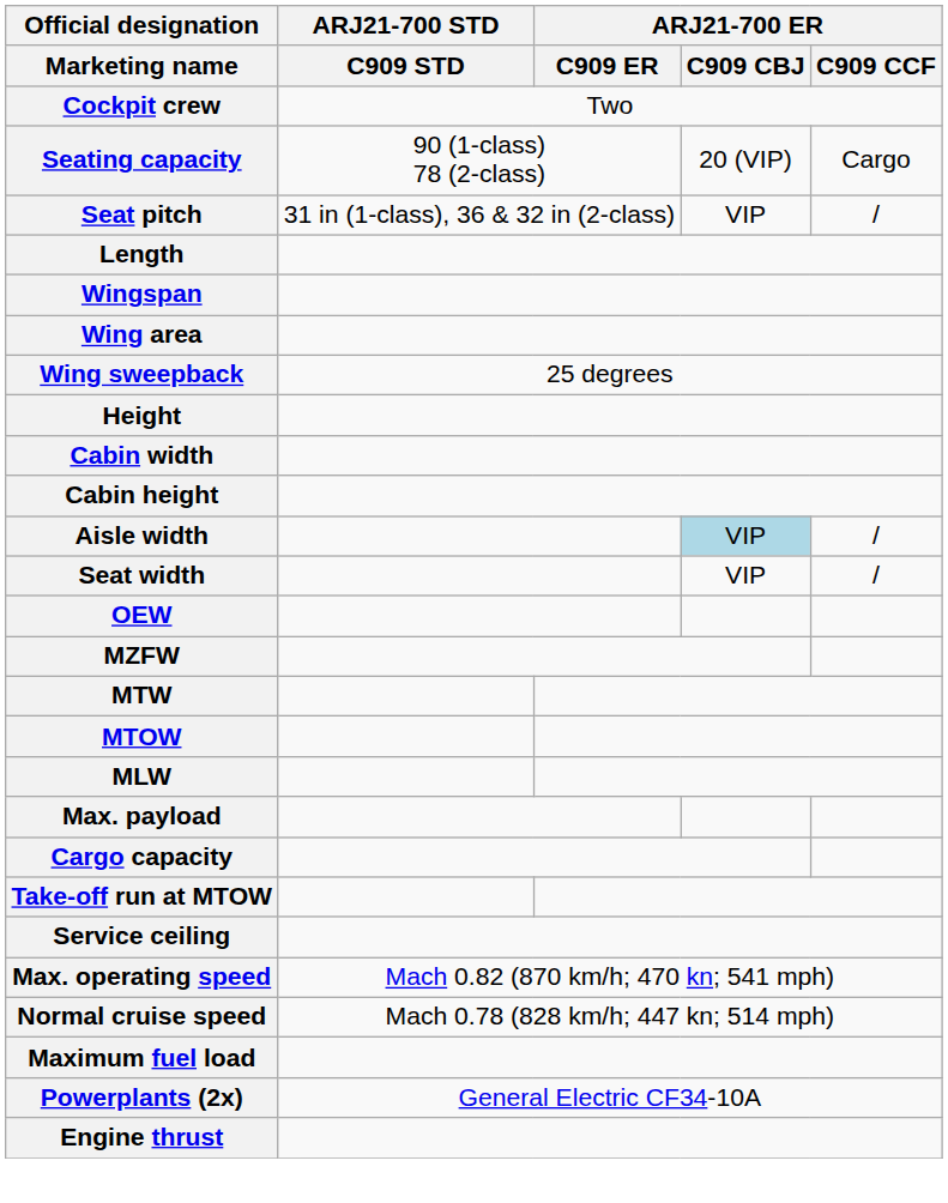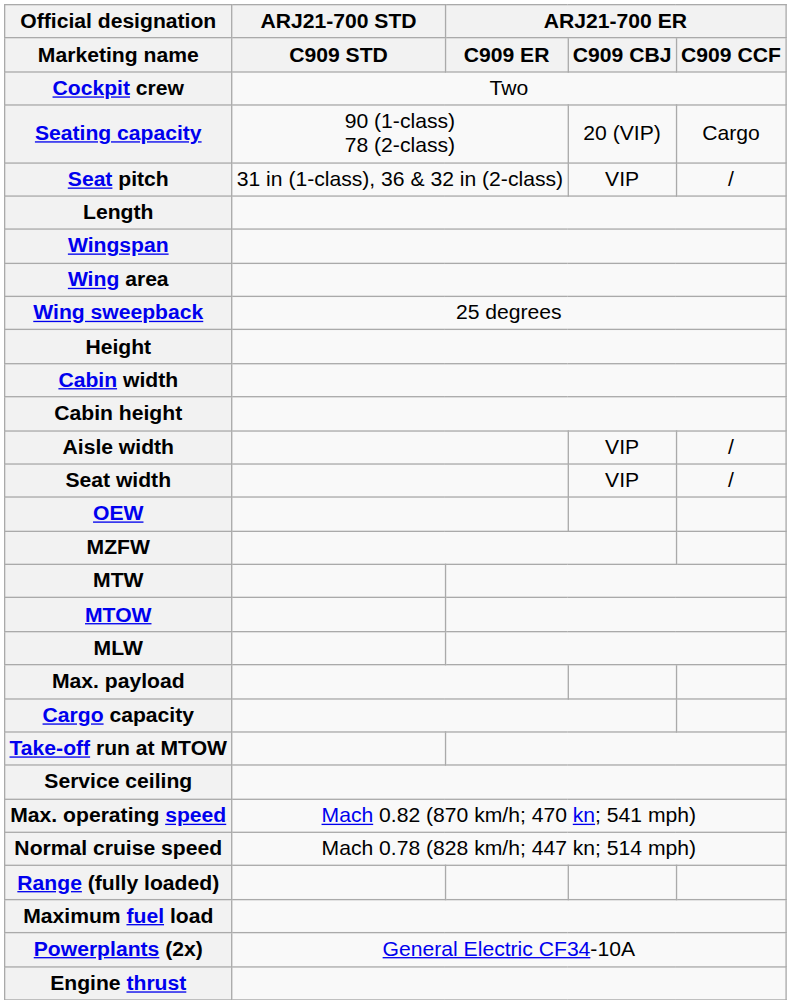Aisle width | ARJ21-700 ER / C909 CBJ: lightblue background -> no background
+ row: Range (fully loaded)
